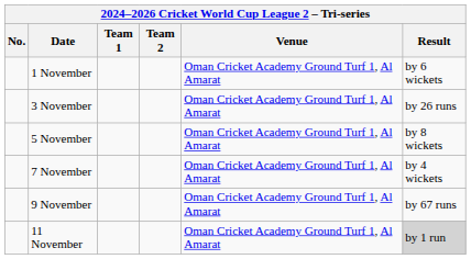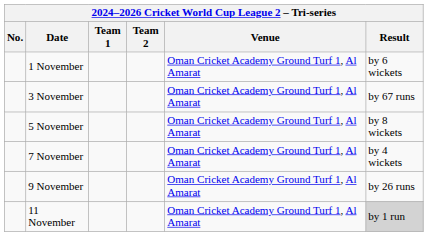3 November | Result: by 26 runs -> by 67 runs
9 November | Result: by 67 runs -> by 26 runs
